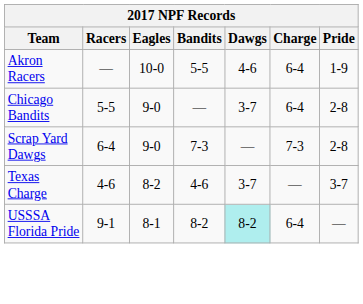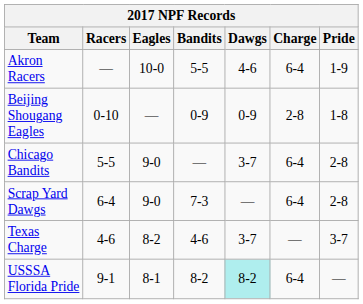+ row: Beijing Shougang Eagles | 0-10 | — | 0-9 | 0-9 | 2-8 | 1-8
Scrap Yard Dawgs | Charge: 7-3 -> 6-4
